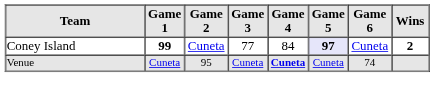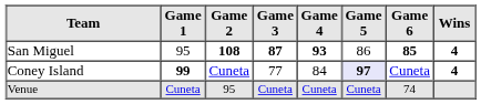+ row: San Miguel | 95 | 108 | 87 | 93 | 86 | 85 | 4
Coney Island | Wins: 2 -> 4
Venue | Game 4: bold -> normal
